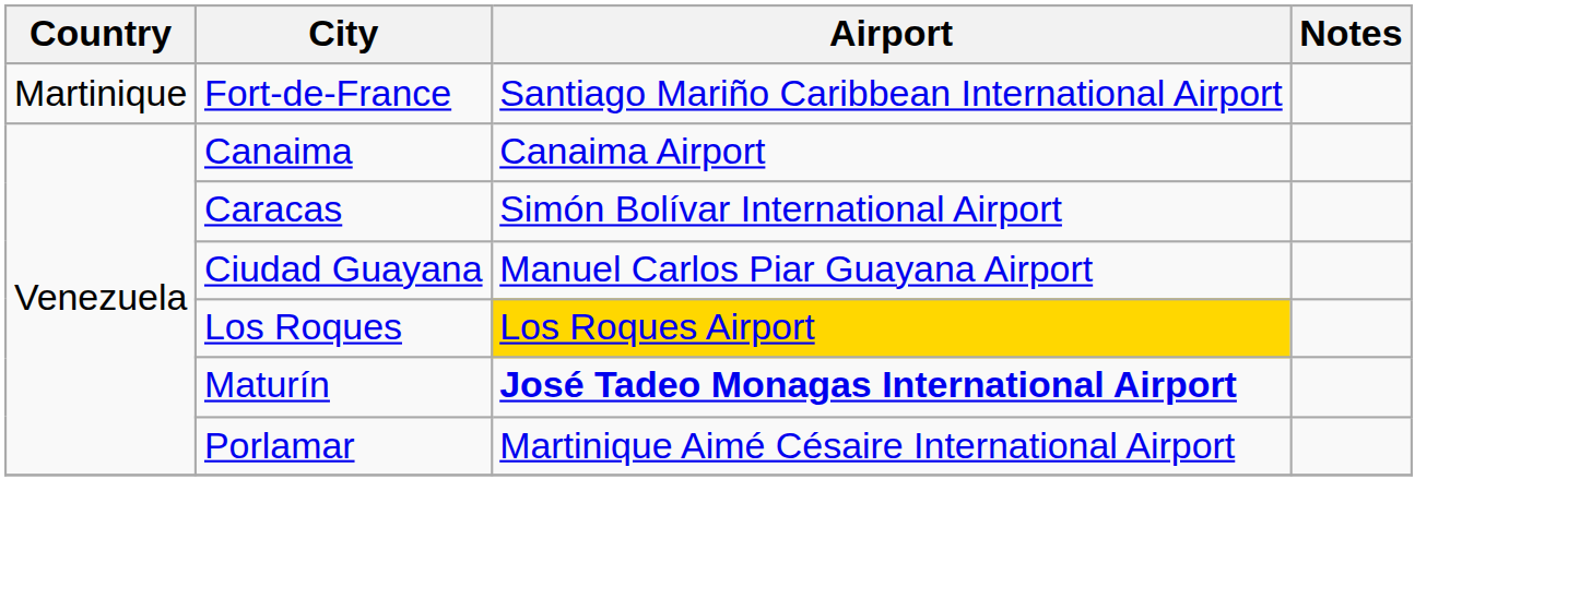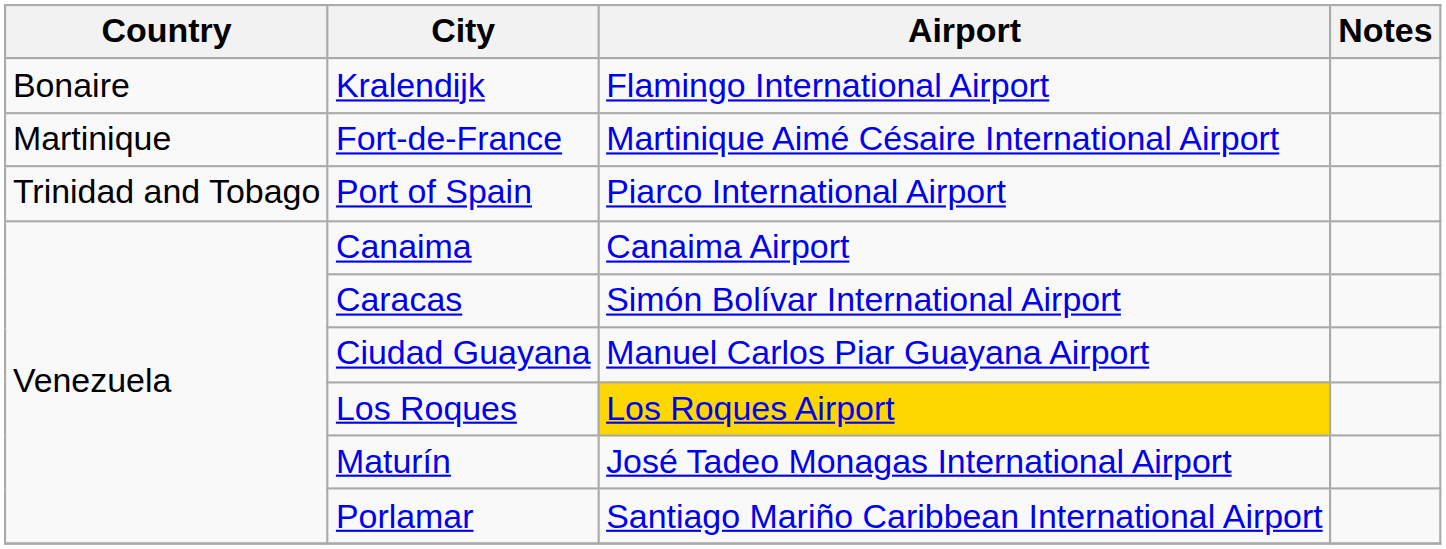+ row: Bonaire | Kralendijk | Flamingo International Airport
Fort-de-France | Airport: Santiago Mariño Caribbean International Airport -> Martinique Aimé Césaire International Airport
+ row: Trinidad and Tobago | Port of Spain | Piarco International Airport
Maturín | Airport: bold -> normal
Porlamar | Airport: Martinique Aimé Césaire International Airport -> Santiago Mariño Caribbean International Airport
